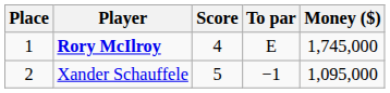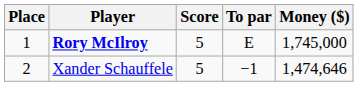Rory McIlroy | Score: 4 -> 5
Xander Schauffele | Money ($): 1,095,000 -> 1,474,646
